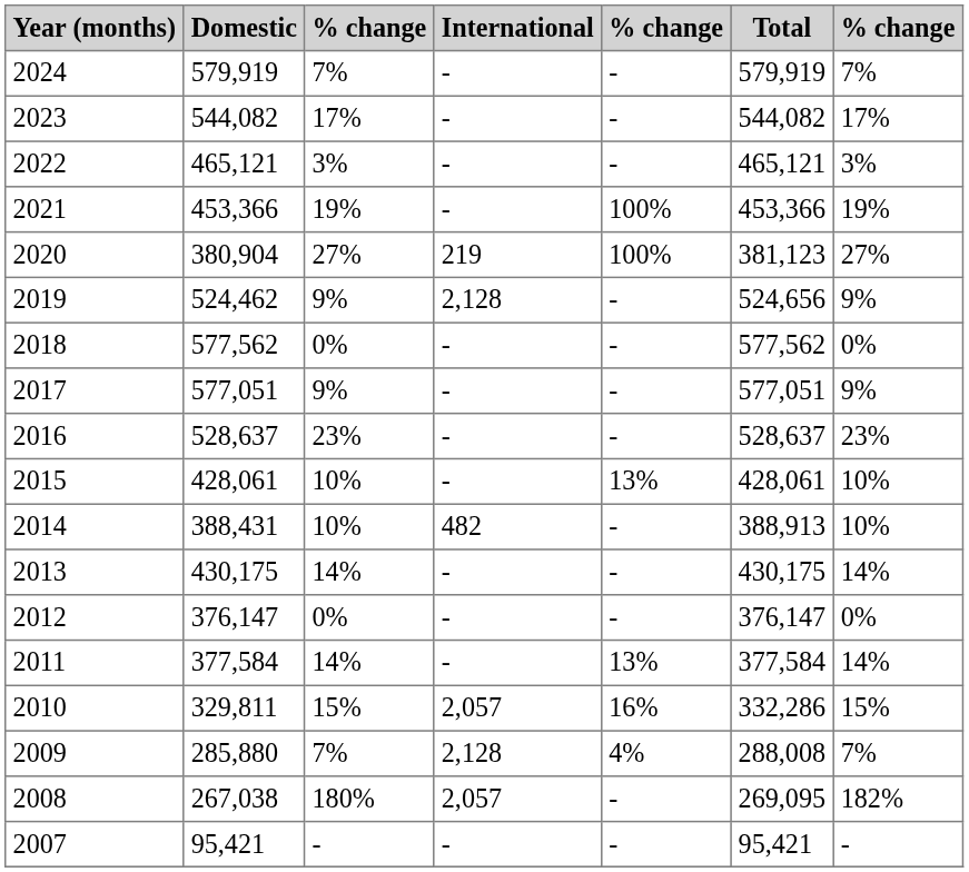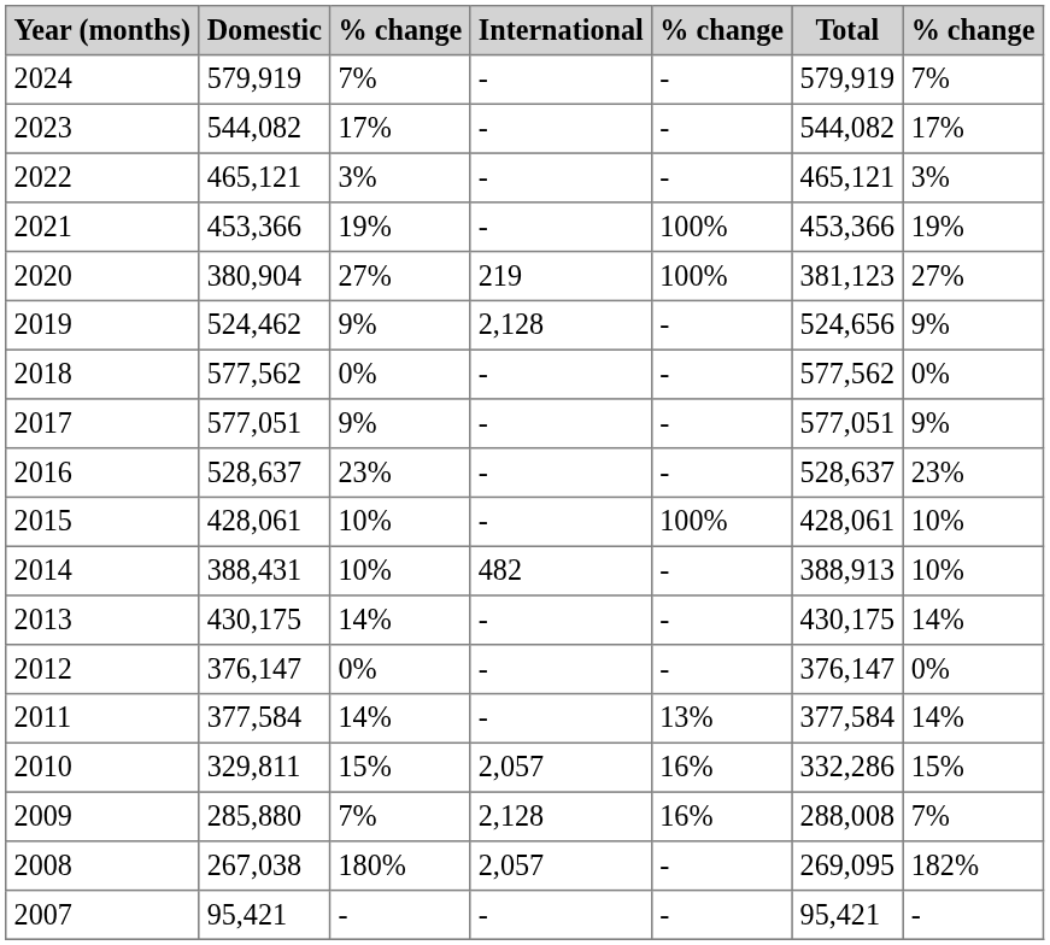2015 | column 5: 13% -> 100%
2009 | column 5: 4% -> 16%
